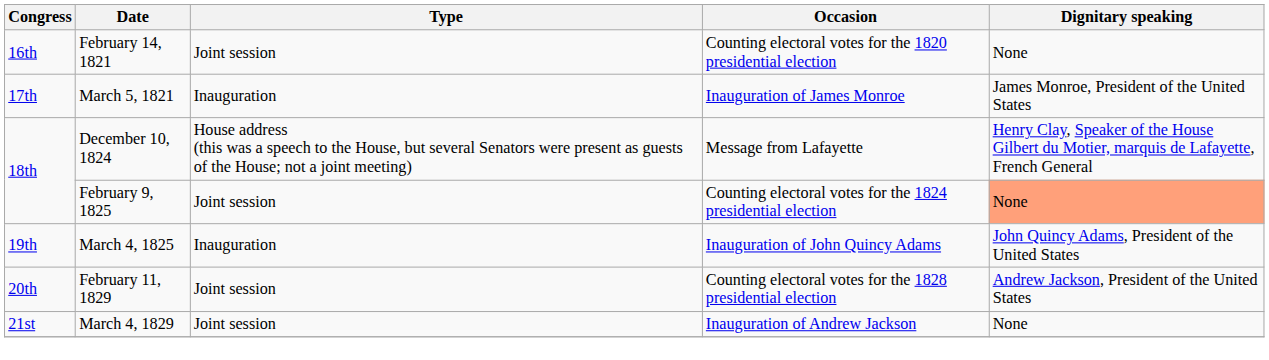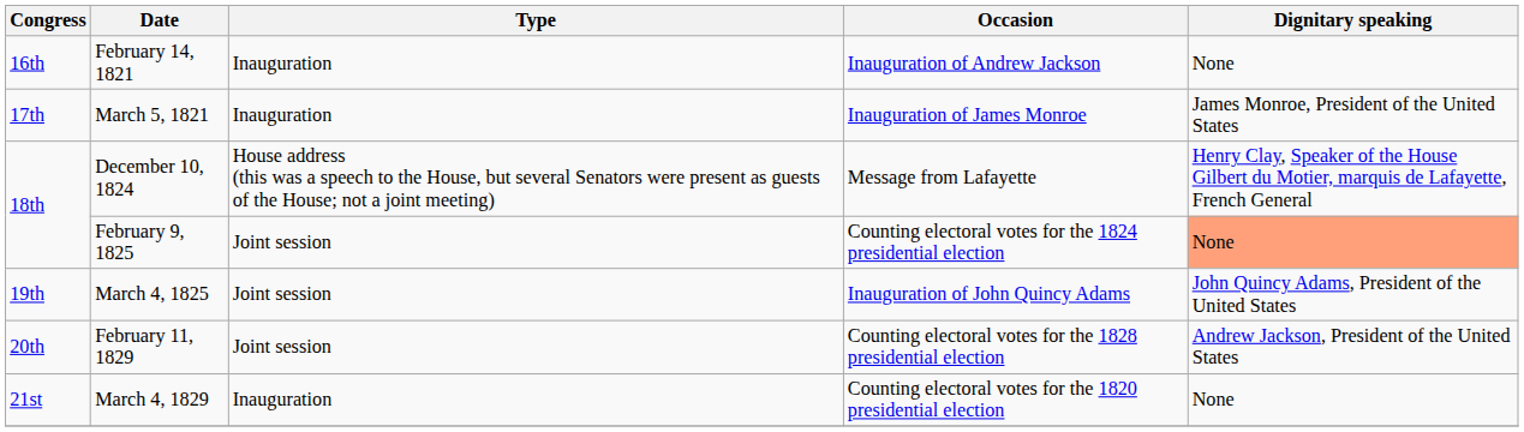February 14, 1821 | Type: Joint session -> Inauguration
February 14, 1821 | Occasion: Counting electoral votes for the 1820 presidential election -> Inauguration of Andrew Jackson
March 4, 1825 | Type: Inauguration -> Joint session
March 4, 1829 | Type: Joint session -> Inauguration
March 4, 1829 | Occasion: Inauguration of Andrew Jackson -> Counting electoral votes for the 1820 presidential election
